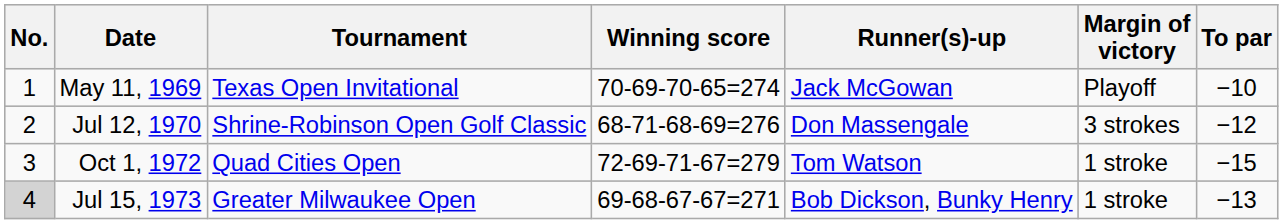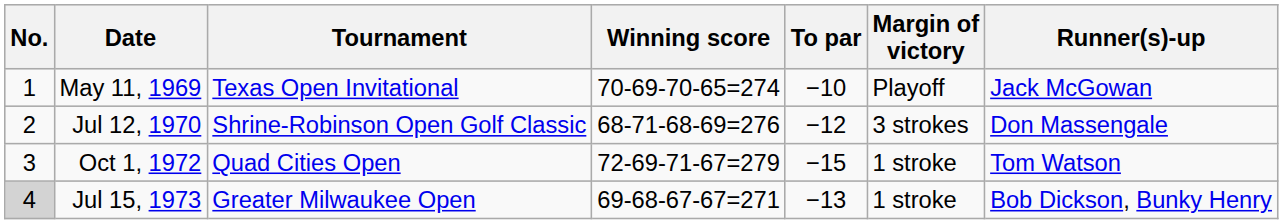columns swapped: To par <-> Runner(s)-up
